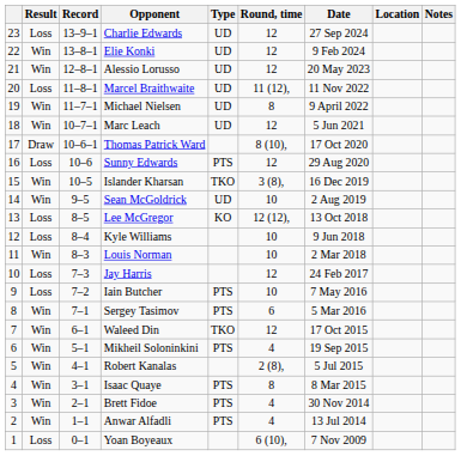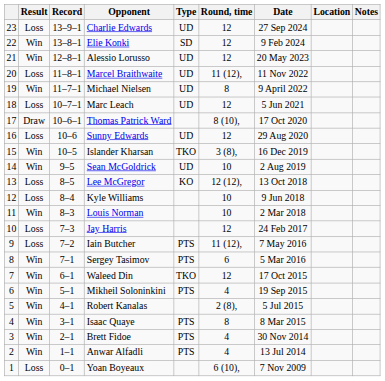Elie Konki | Type: UD -> SD
Marc Leach | Result: Win -> Loss
Sunny Edwards | Type: PTS -> UD
Iain Butcher | Round, time: 10 -> 11 (12),
